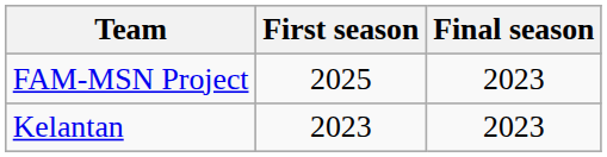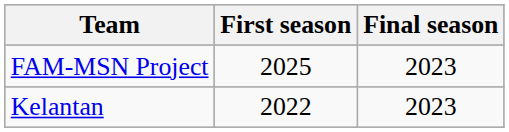Kelantan | First season: 2023 -> 2022
